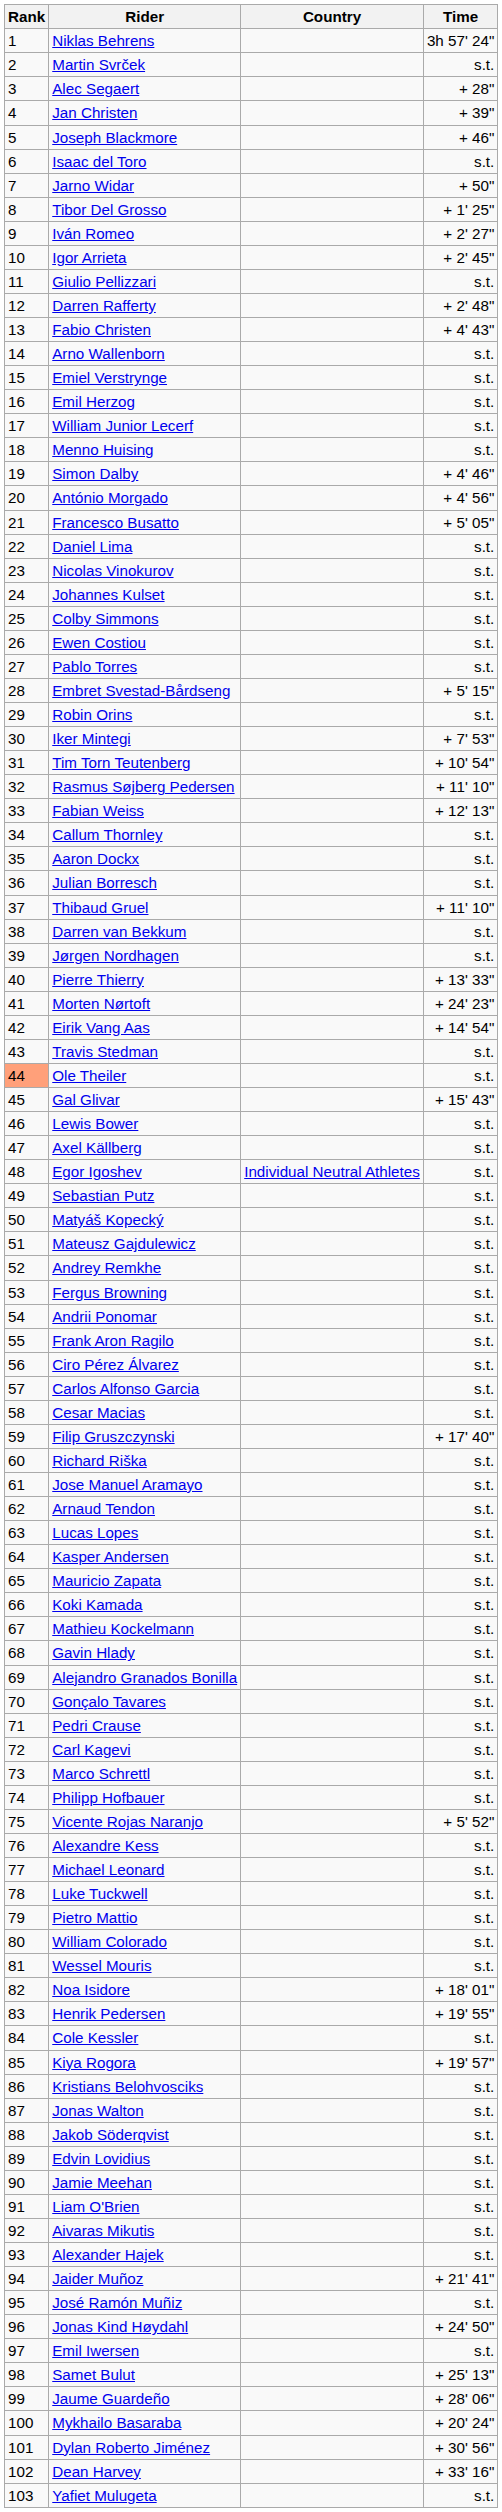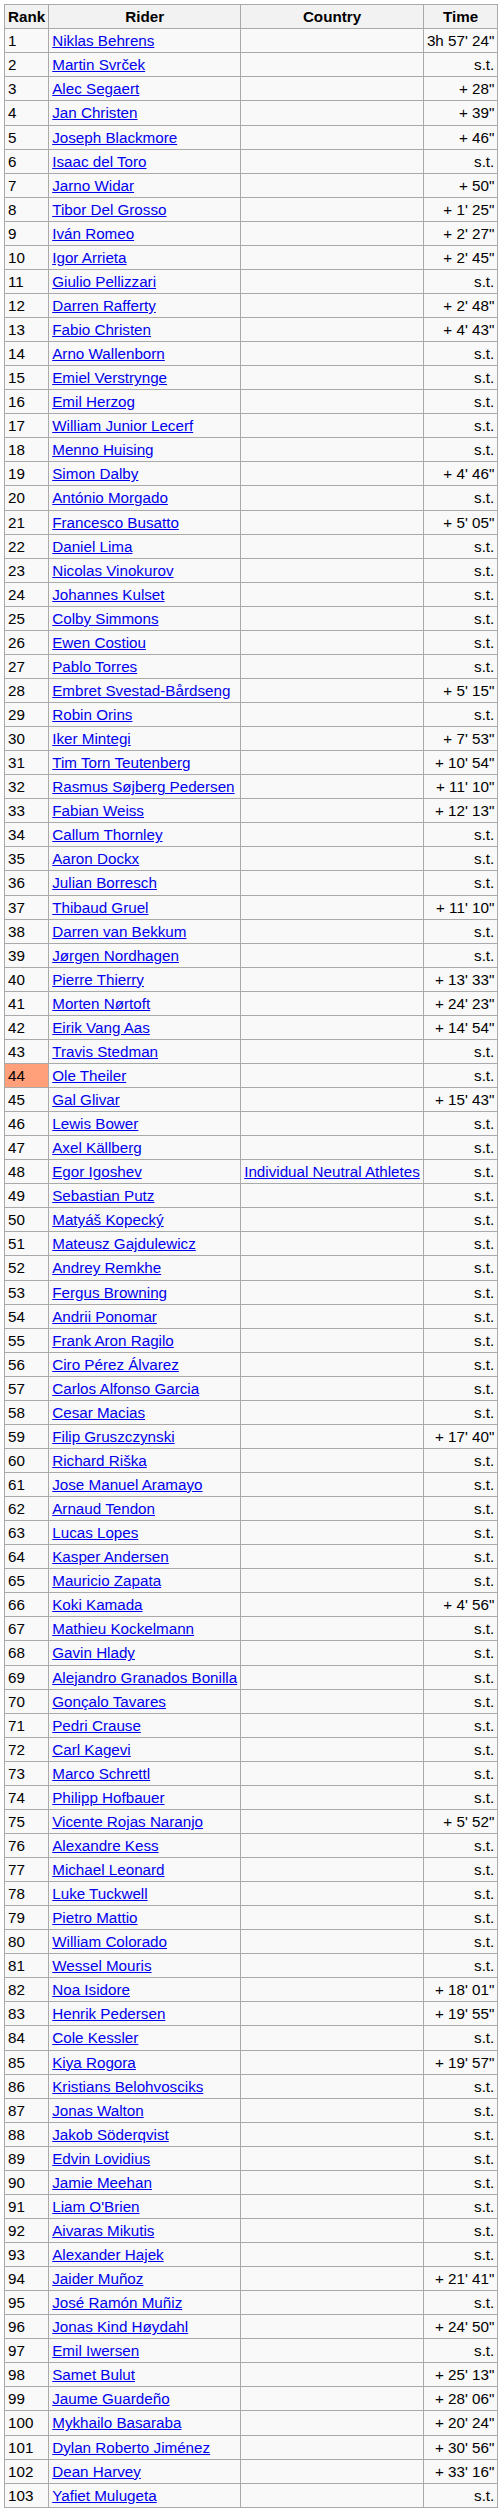António Morgado | Time: + 4' 56" -> s.t.
Koki Kamada | Time: s.t. -> + 4' 56"
